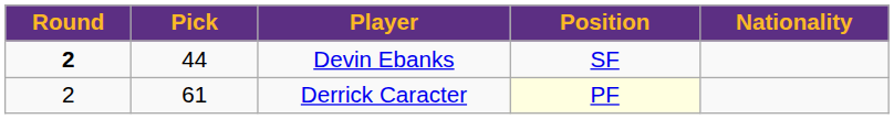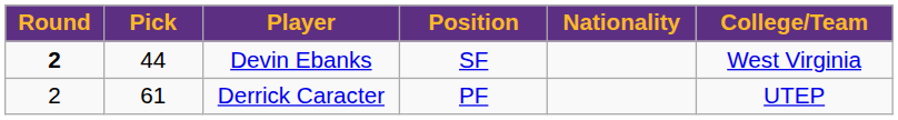+ column: College/Team | West Virginia | UTEP
Derrick Caracter | Position: lightyellow background -> no background
